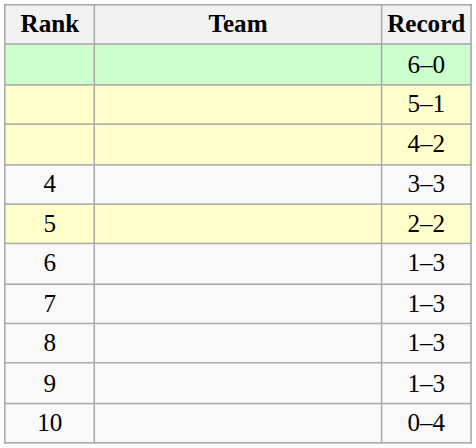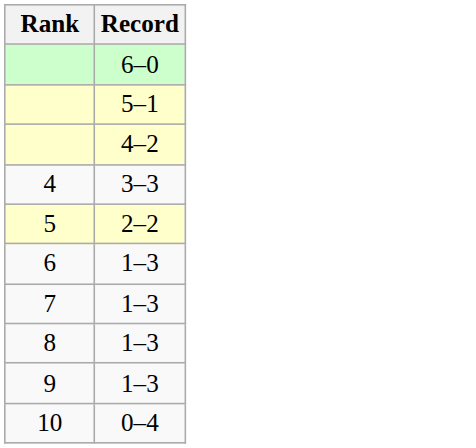- column: Team
